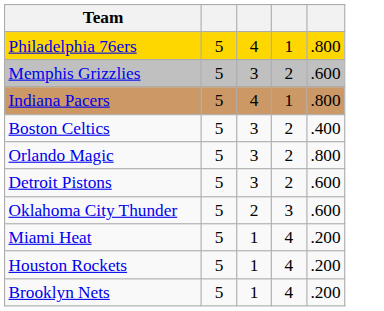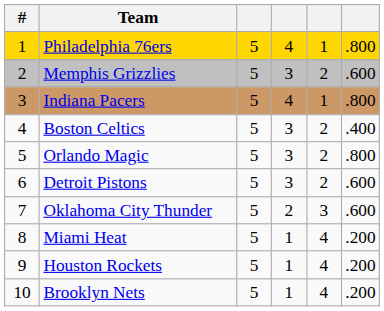+ column: # | 1 | 2 | 3 | 4 | 5 | 6 | 7 | 8 | 9 | 10
